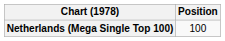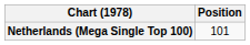Netherlands (Mega Single Top 100) | Position: 100 -> 101
